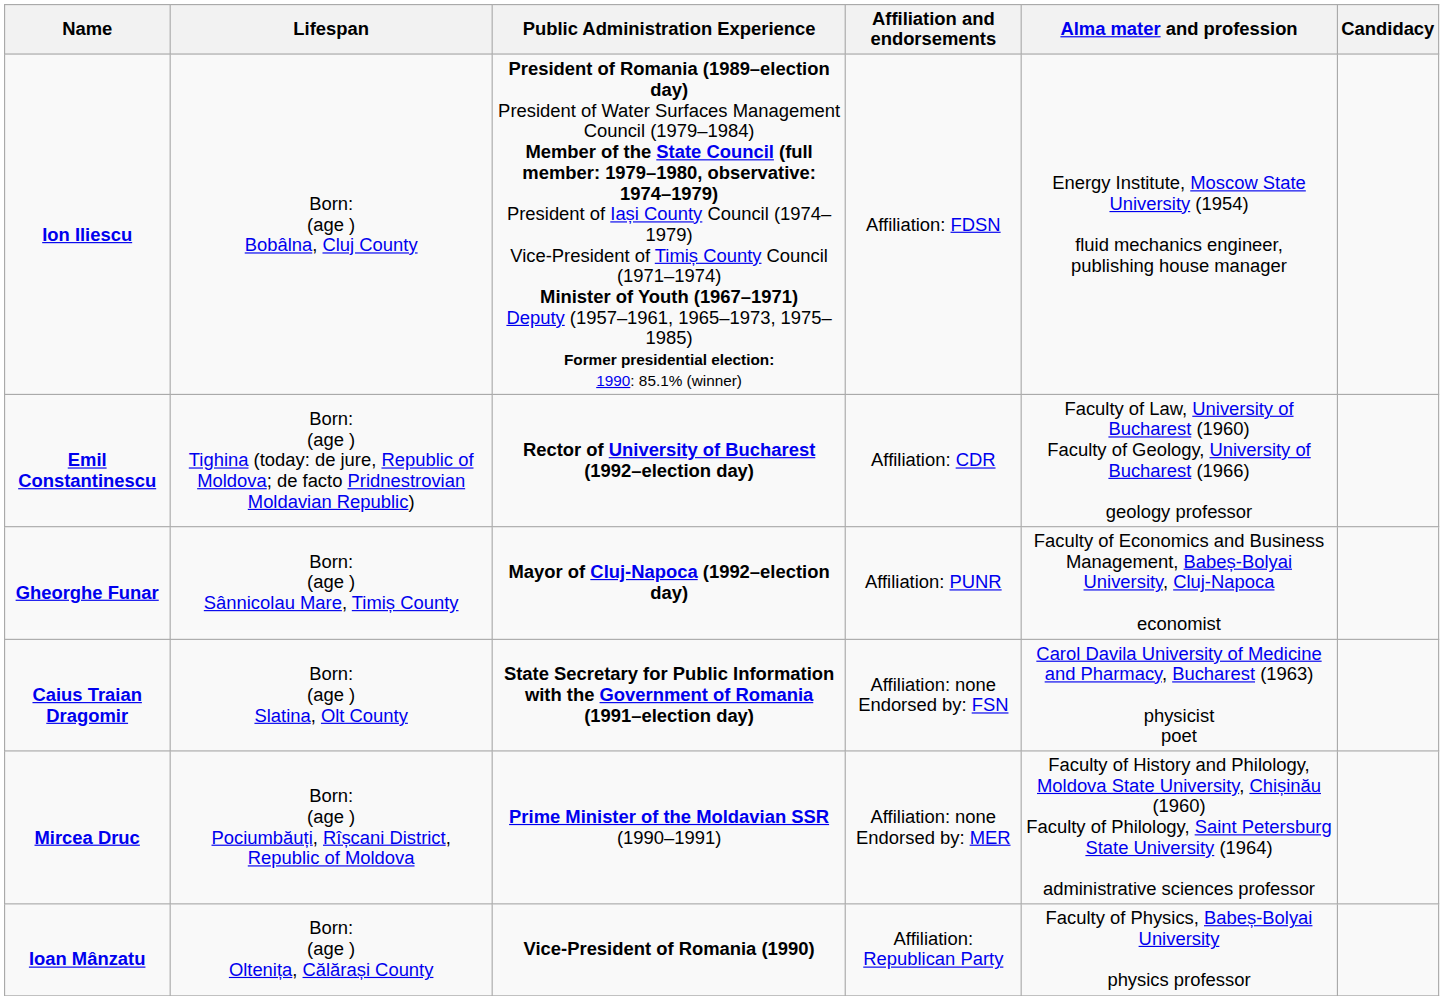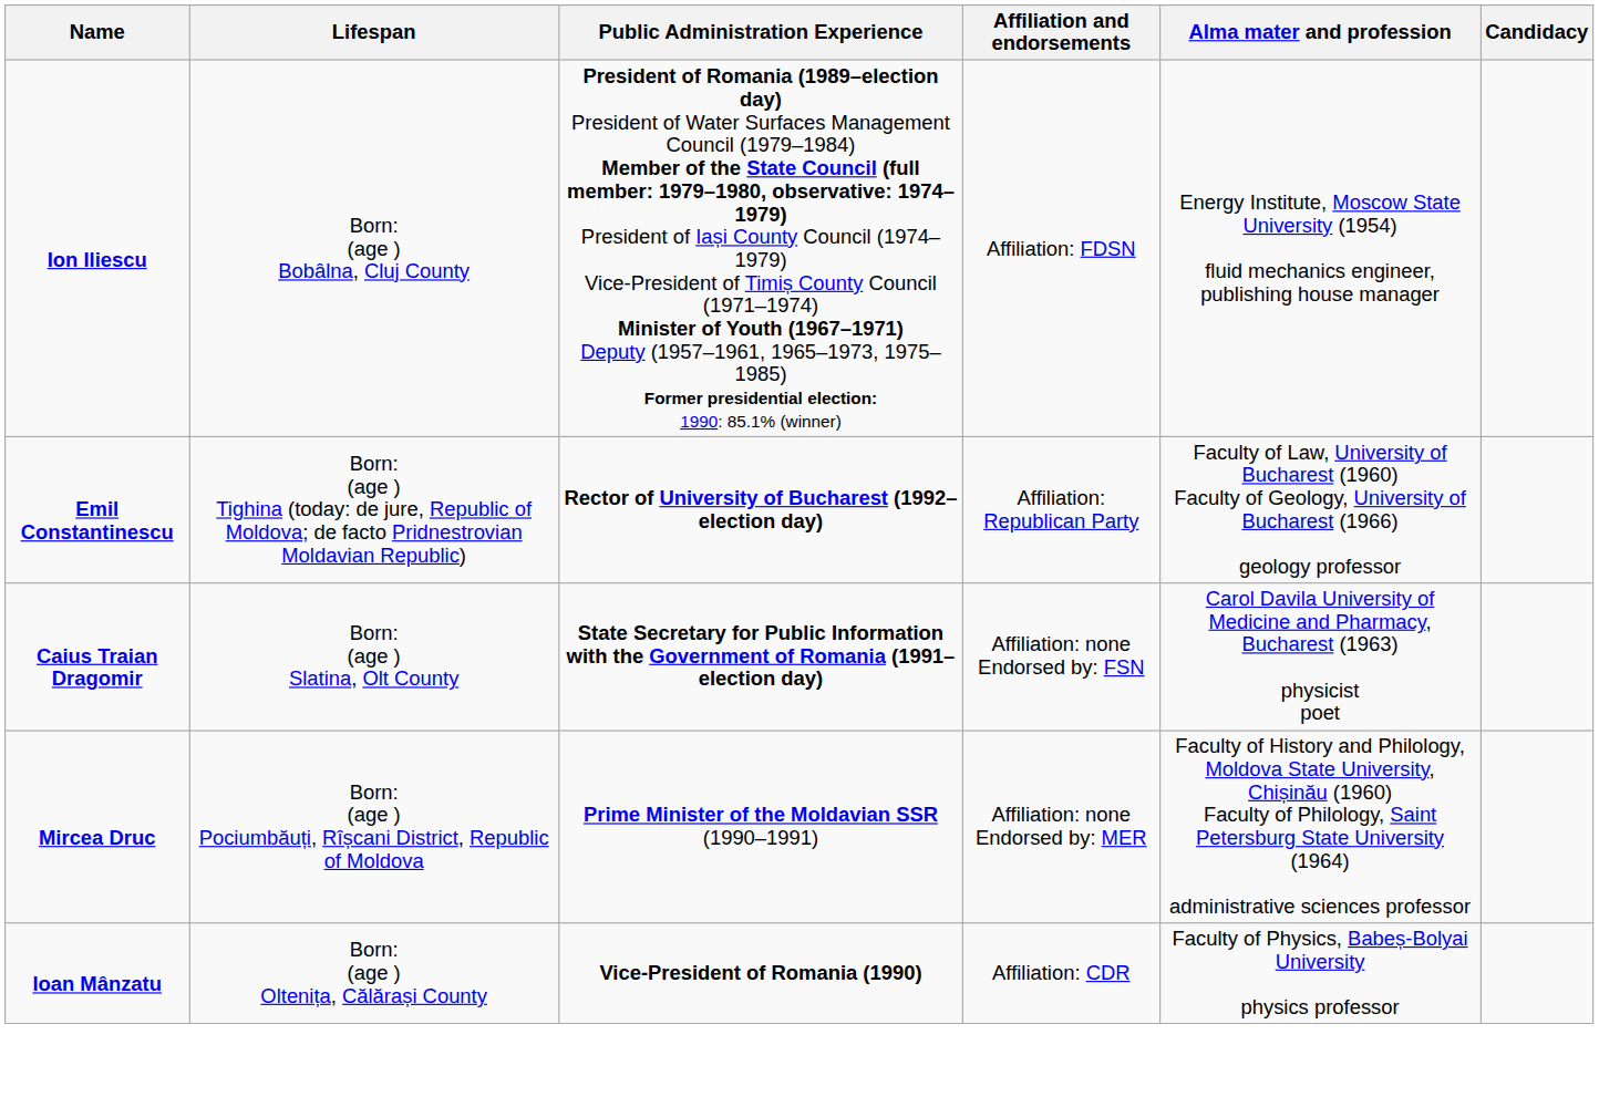Emil Constantinescu | Affiliation and endorsements: Affiliation: CDR -> Affiliation: Republican Party
- row: Gheorghe Funar | Born: (age ) Sânnicolau Mare, Timiș County | Mayor of Cluj-Napoca (1992–election day) | Affiliation: PUNR | Faculty of Economics and Business Management, Babeș-Bolyai University, Cluj-Napoca economist
Ioan Mânzatu | Affiliation and endorsements: Affiliation: Republican Party -> Affiliation: CDR
